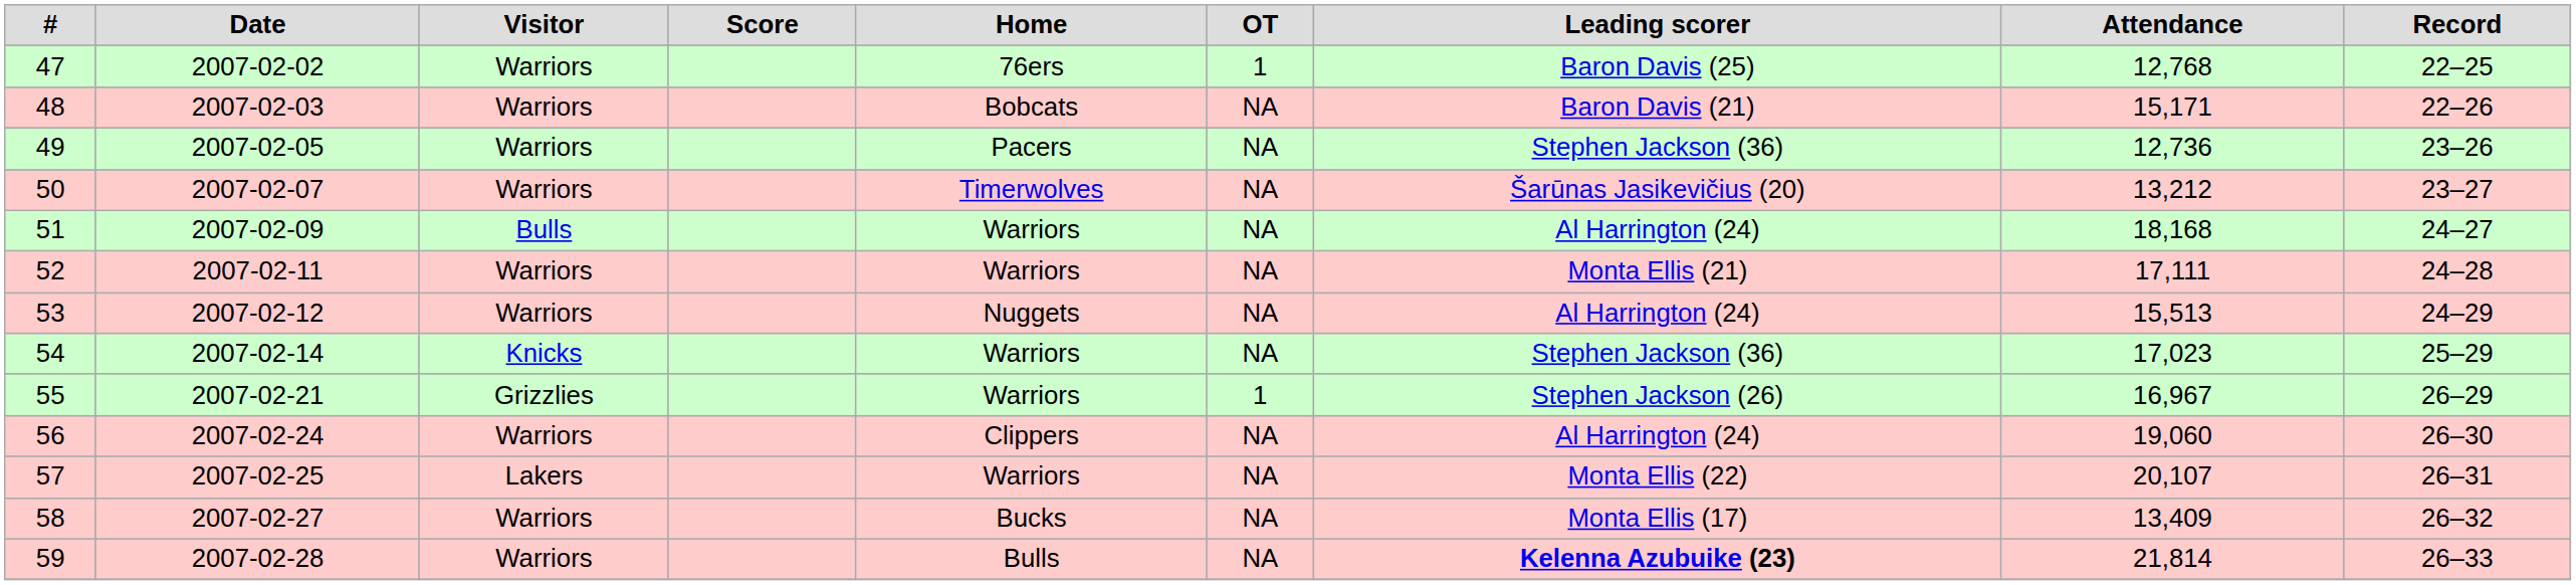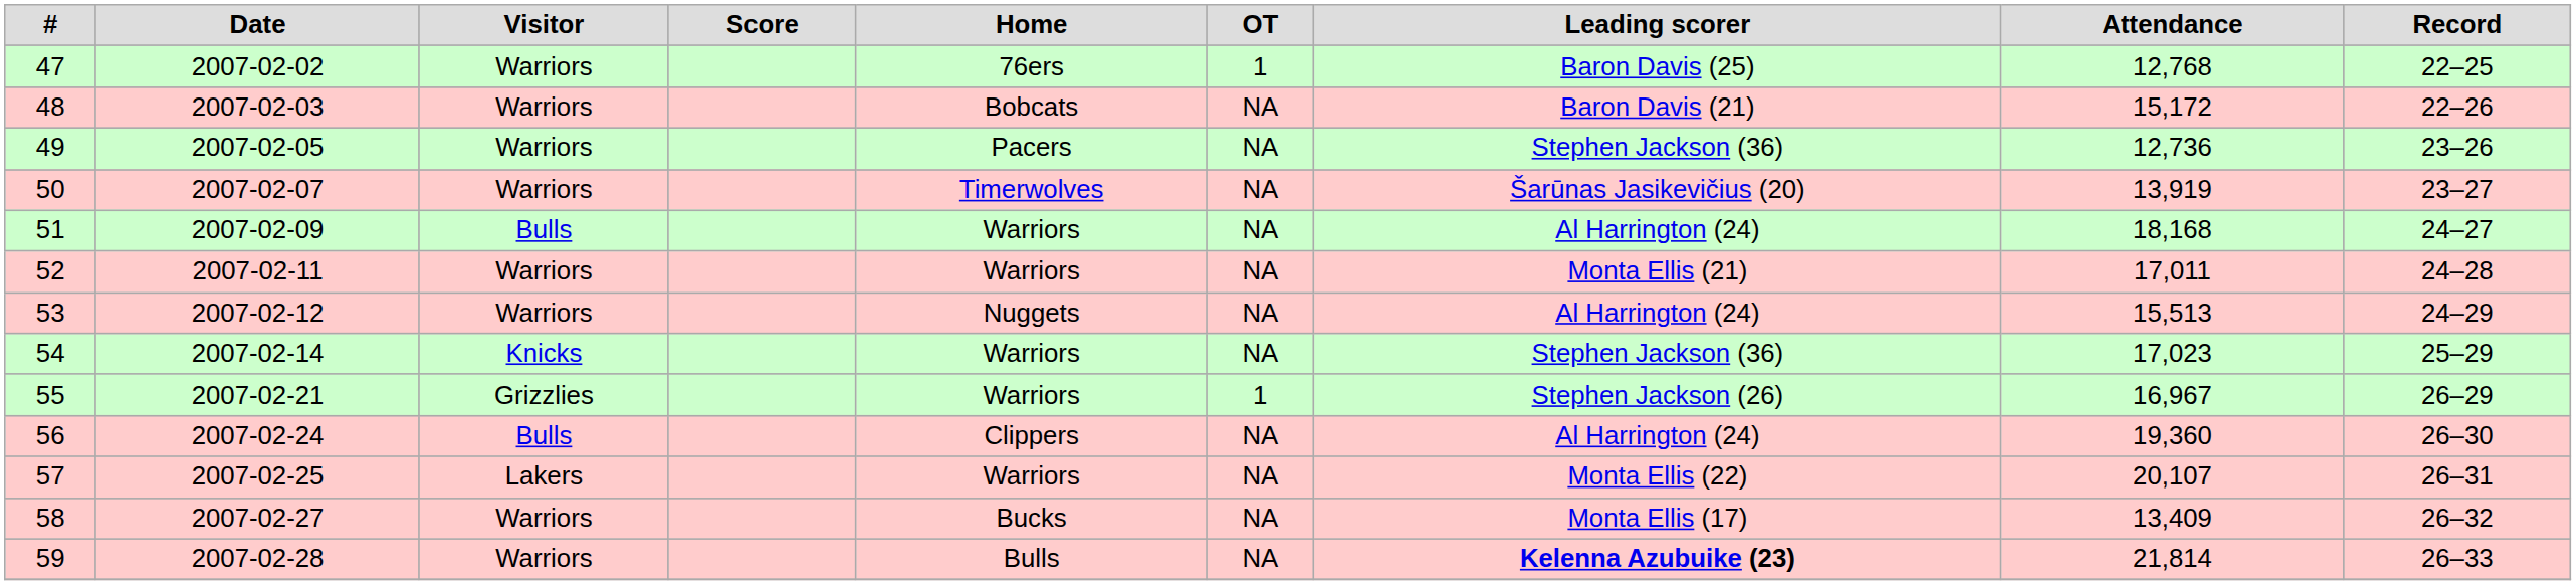48 | Attendance: 15,171 -> 15,172
50 | Attendance: 13,212 -> 13,919
52 | Attendance: 17,111 -> 17,011
56 | Visitor: Warriors -> Bulls
56 | Attendance: 19,060 -> 19,360
